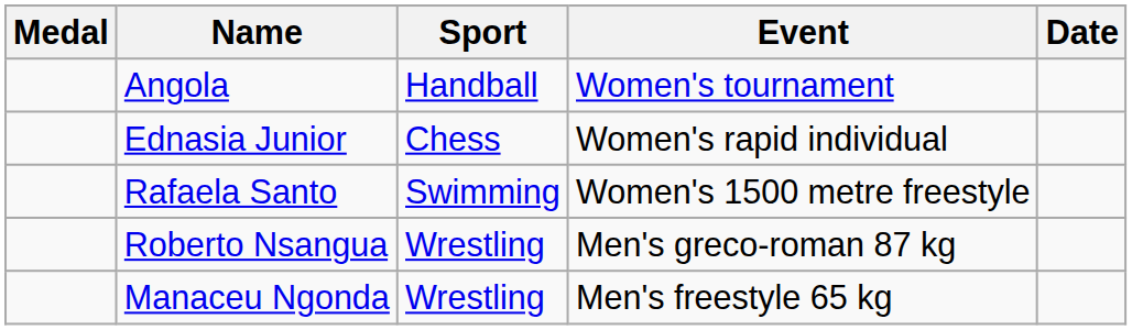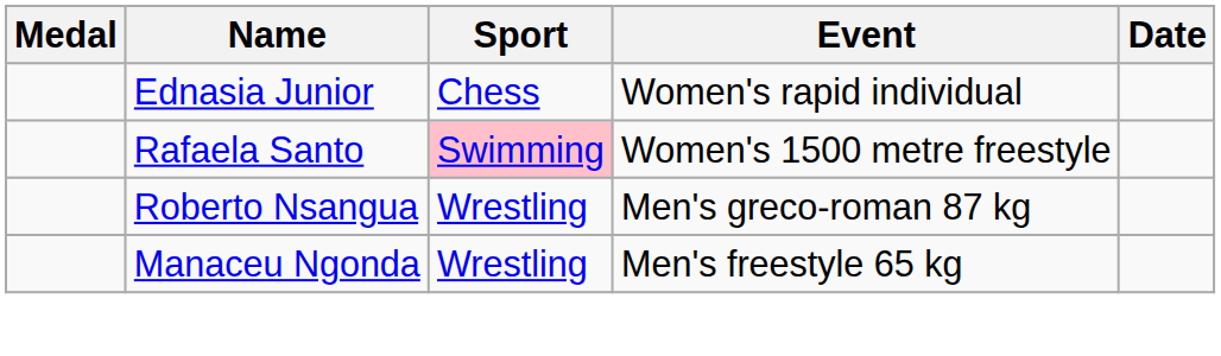- row: Angola | Handball | Women's tournament
Rafaela Santo | Sport: no background -> pink background
